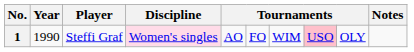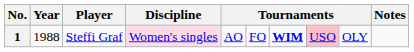1 | Year: 1990 -> 1988
1 | column 7: normal -> bold
